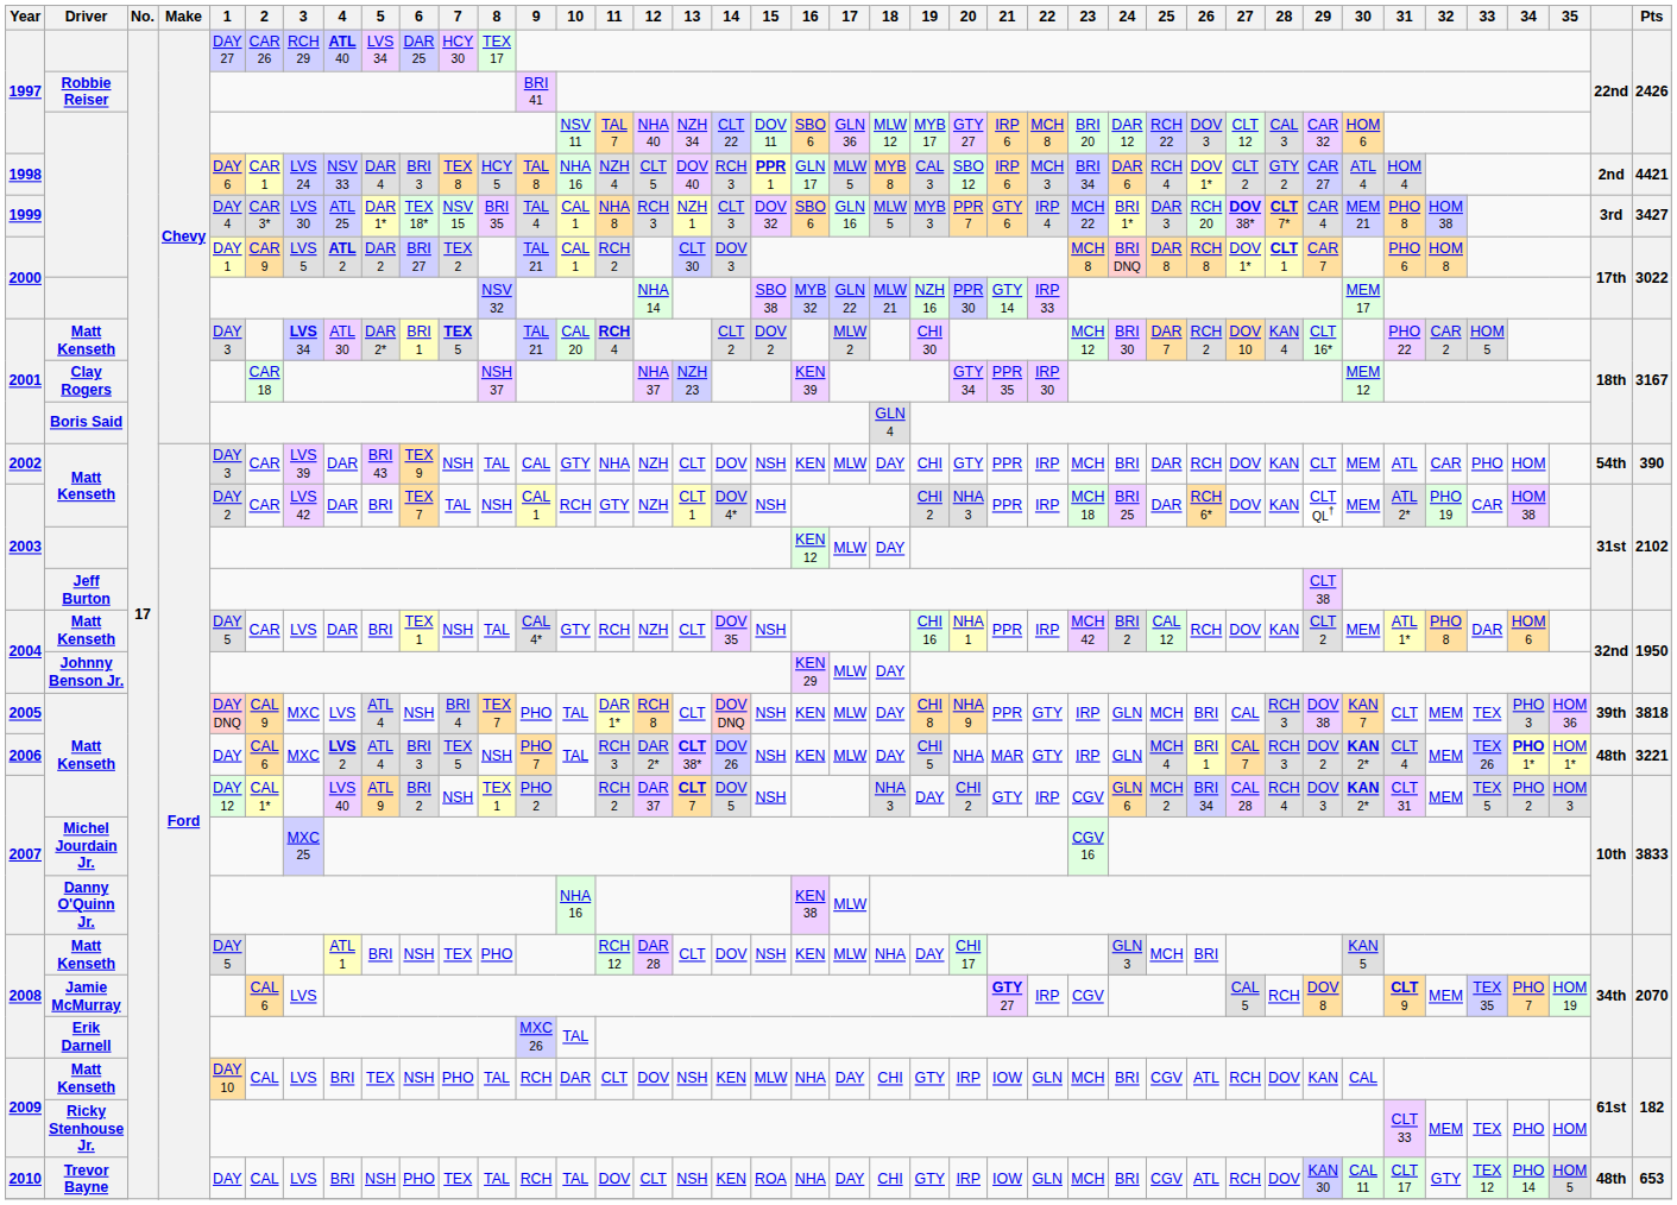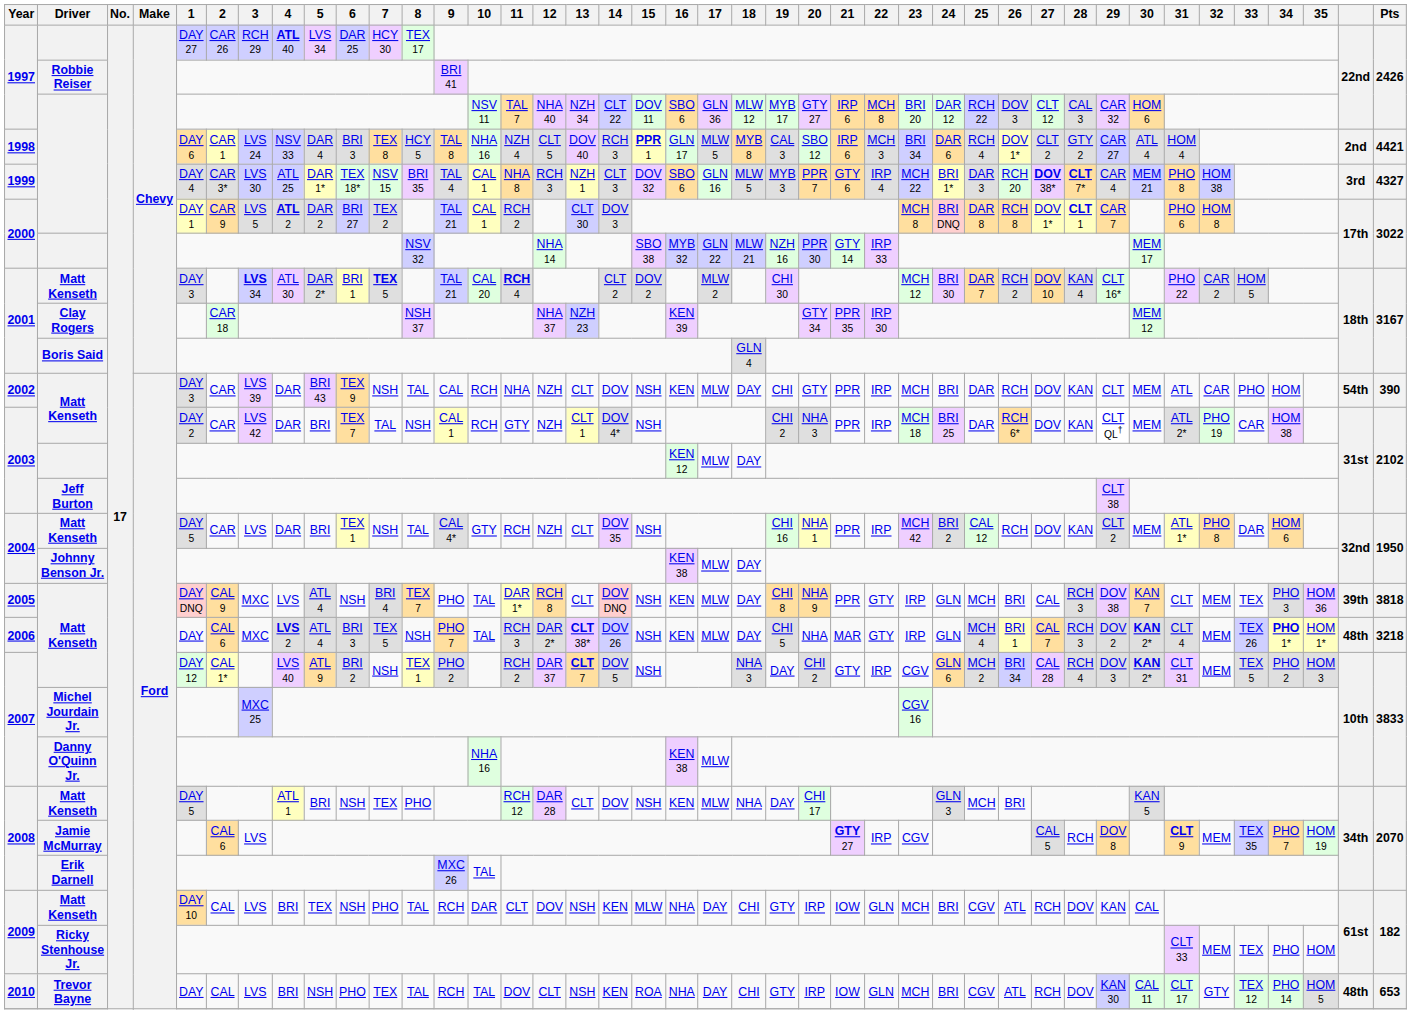1999 | Pts: 3427 -> 4327
2002 | 10: GTY -> RCH
2004 / Johnny Benson Jr. | 16: KEN 29 -> KEN 38
2006 | Pts: 3221 -> 3218
